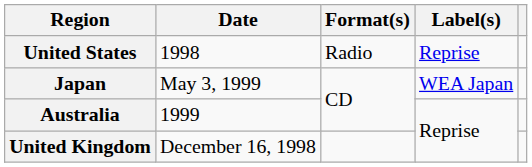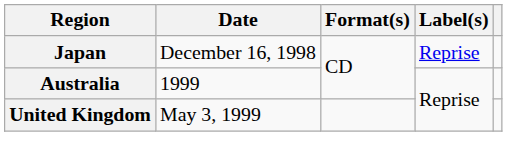- row: United States | 1998 | Radio | Reprise
Japan | Date: May 3, 1999 -> December 16, 1998
Japan | Label(s): WEA Japan -> Reprise
United Kingdom | Date: December 16, 1998 -> May 3, 1999
